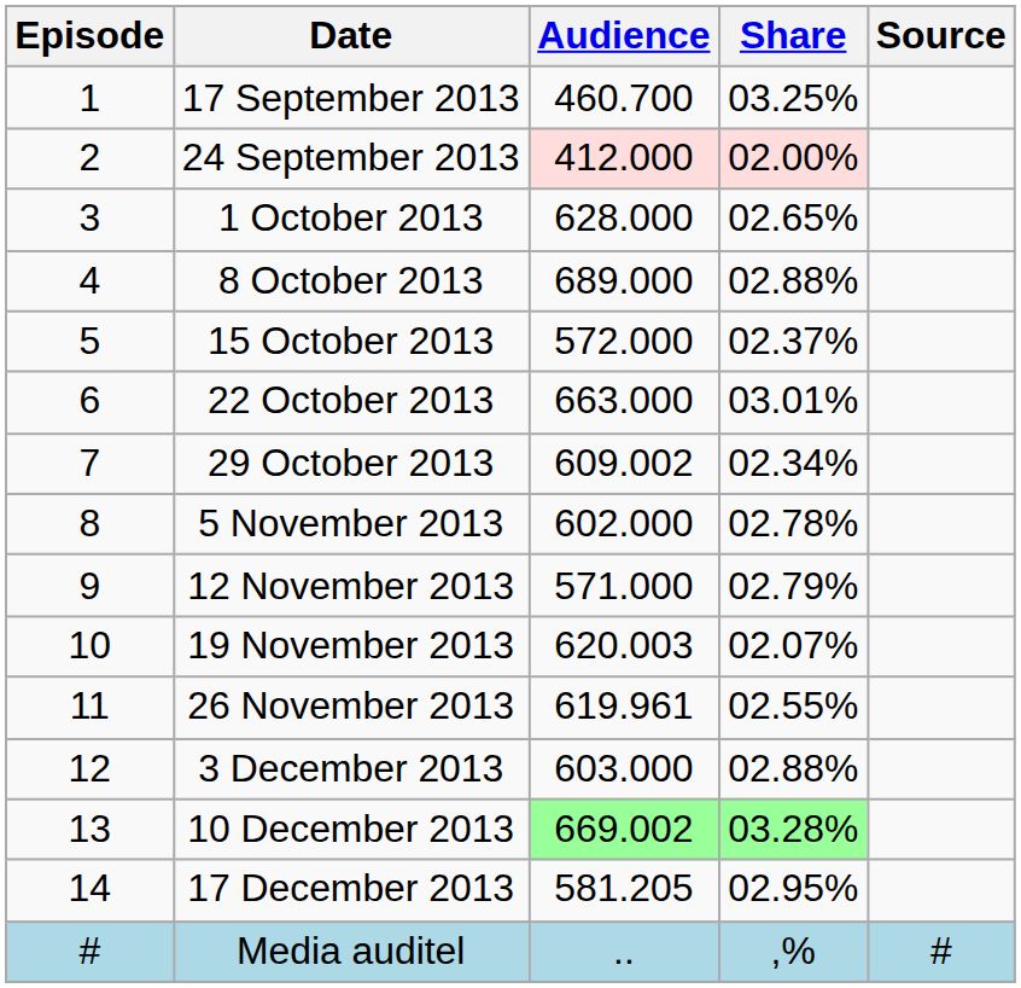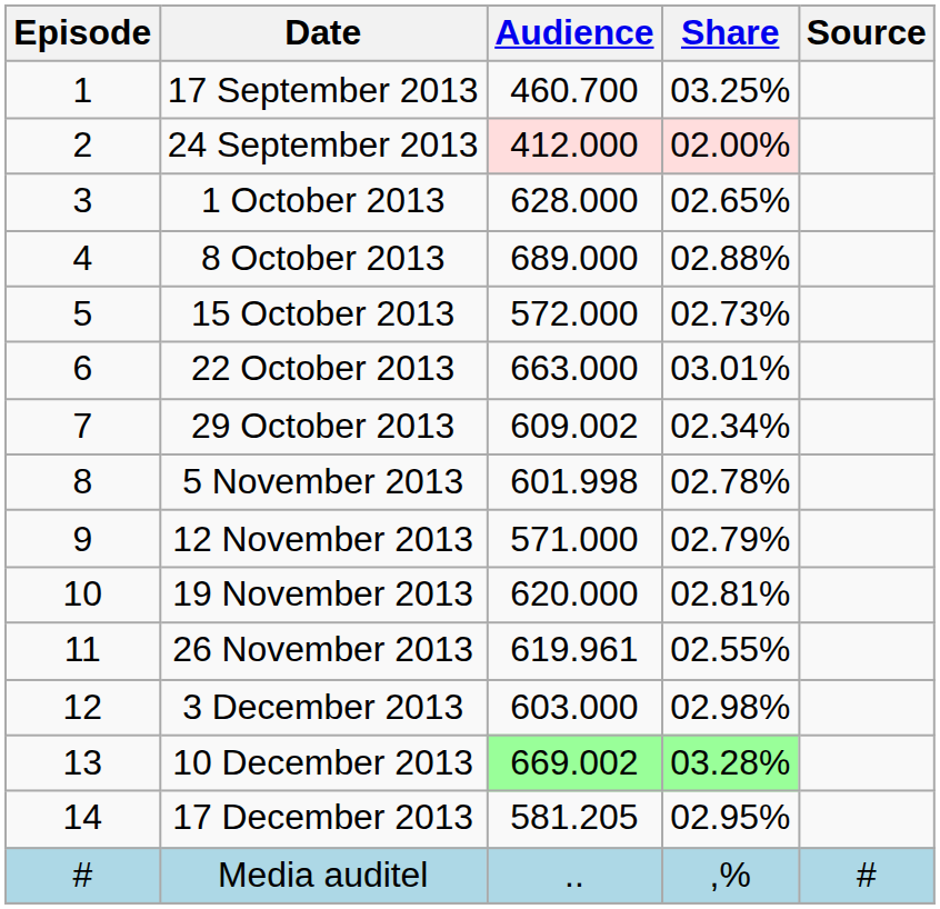15 October 2013 | Share: 02.37% -> 02.73%
5 November 2013 | Audience: 602.000 -> 601.998
19 November 2013 | Audience: 620.003 -> 620.000
19 November 2013 | Share: 02.07% -> 02.81%
3 December 2013 | Share: 02.88% -> 02.98%
